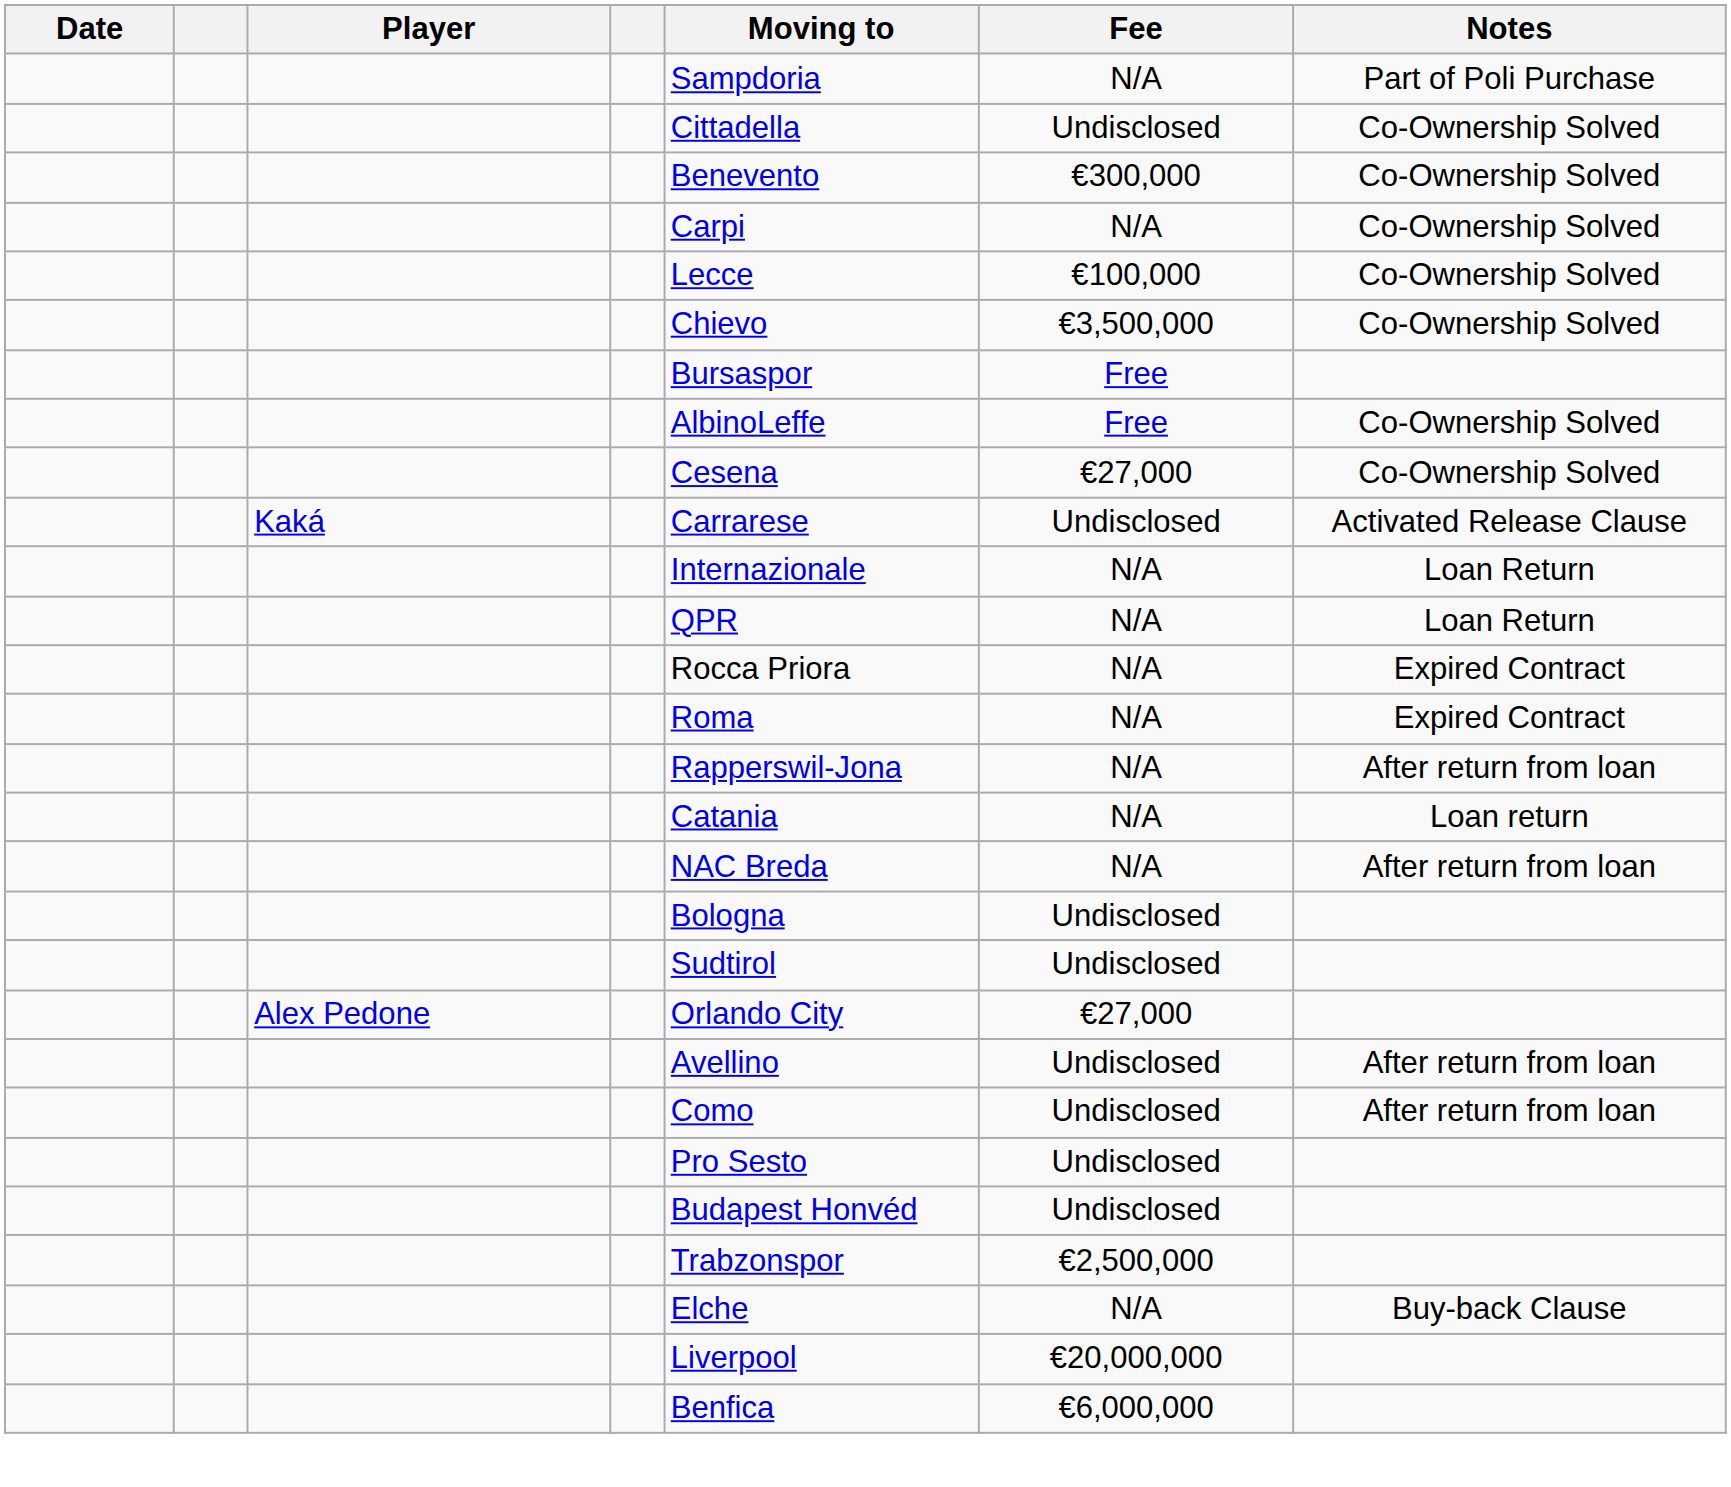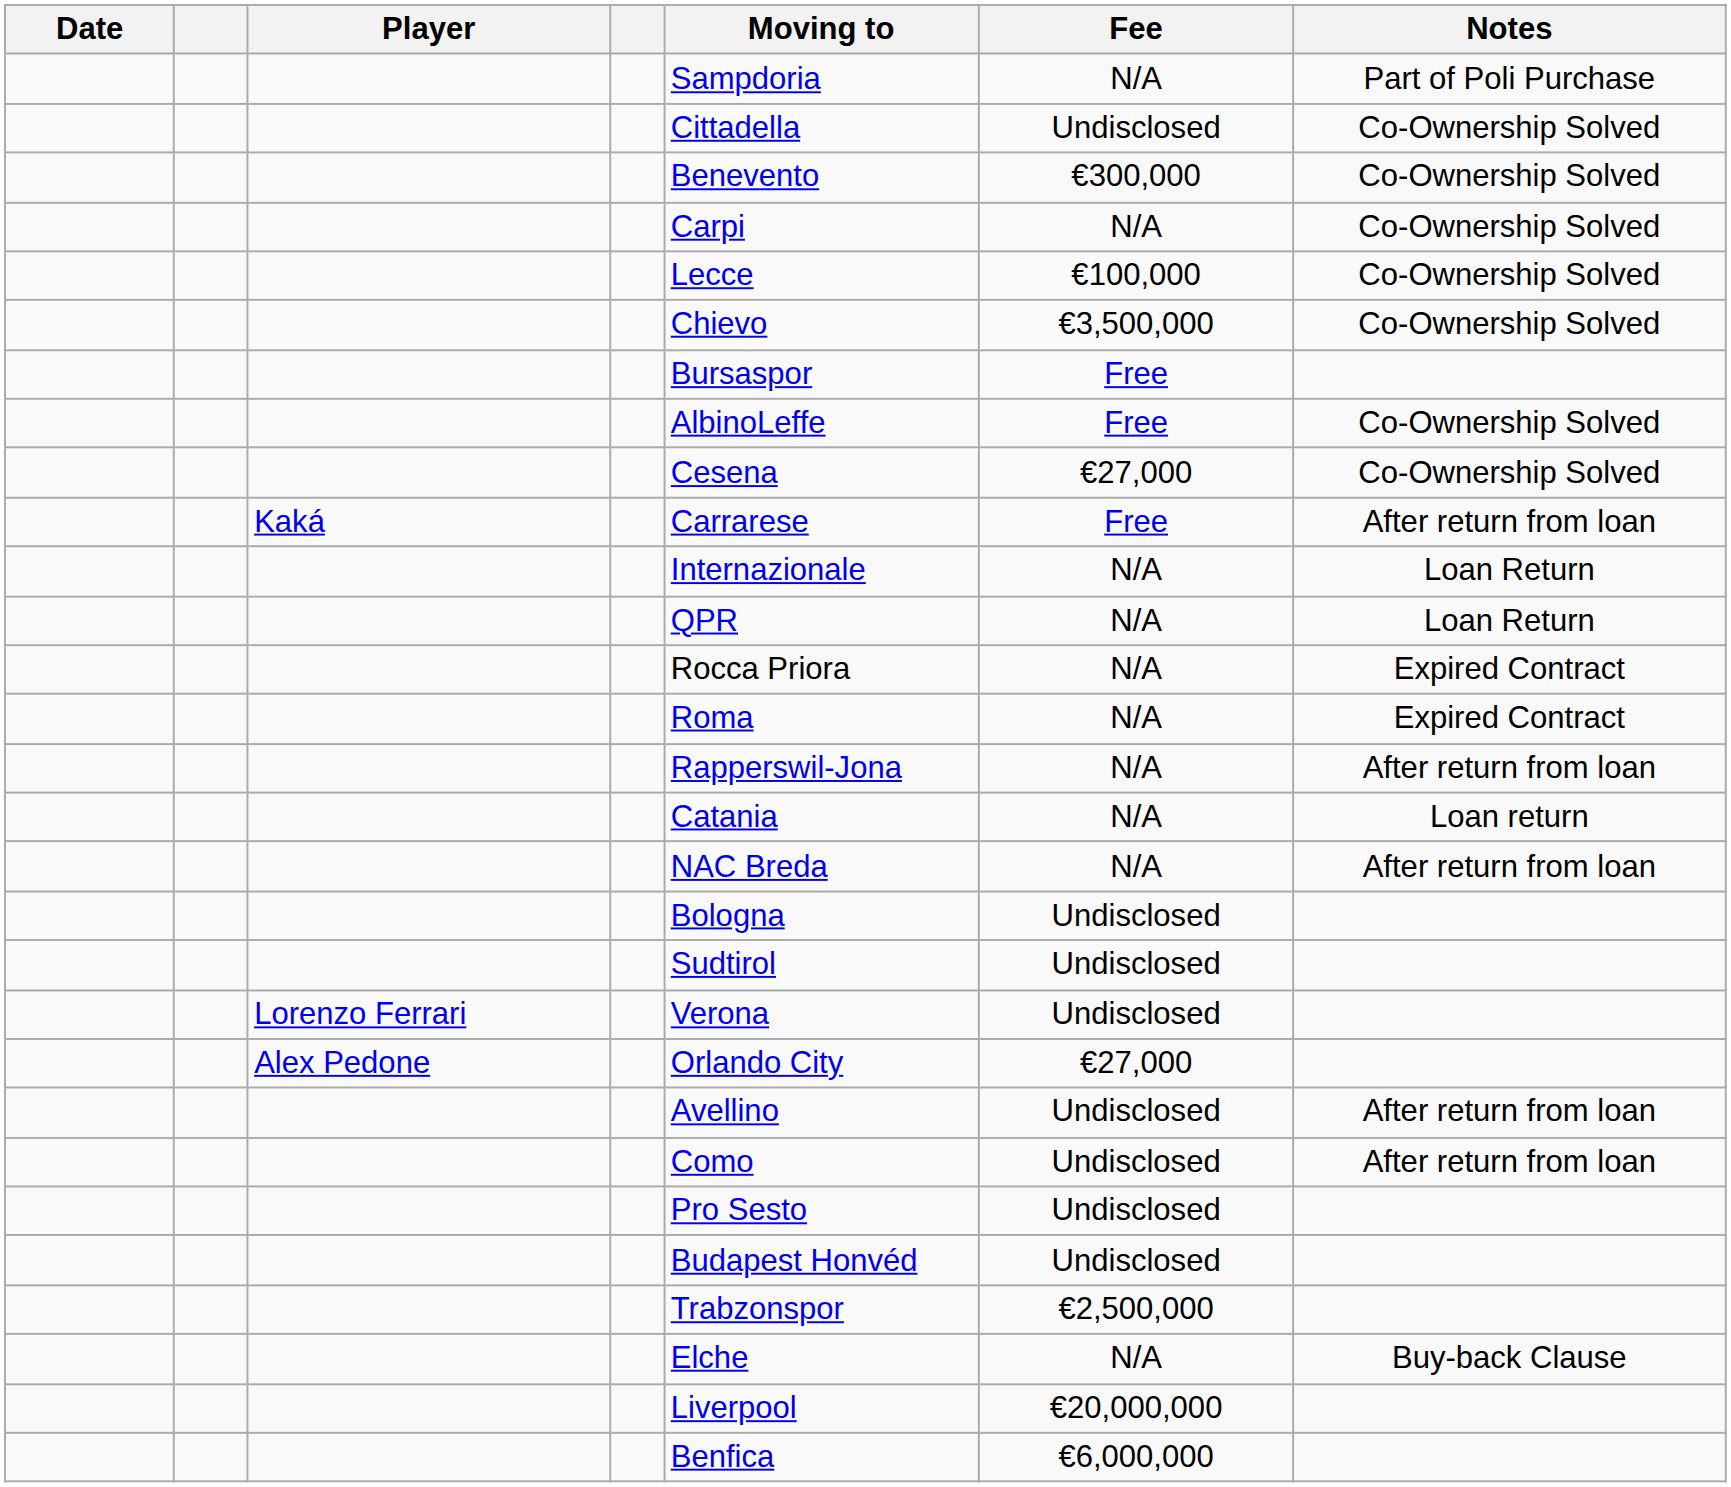Kaká | Fee: Undisclosed -> Free
Kaká | Notes: Activated Release Clause -> After return from loan
+ row: Lorenzo Ferrari | Verona | Undisclosed
